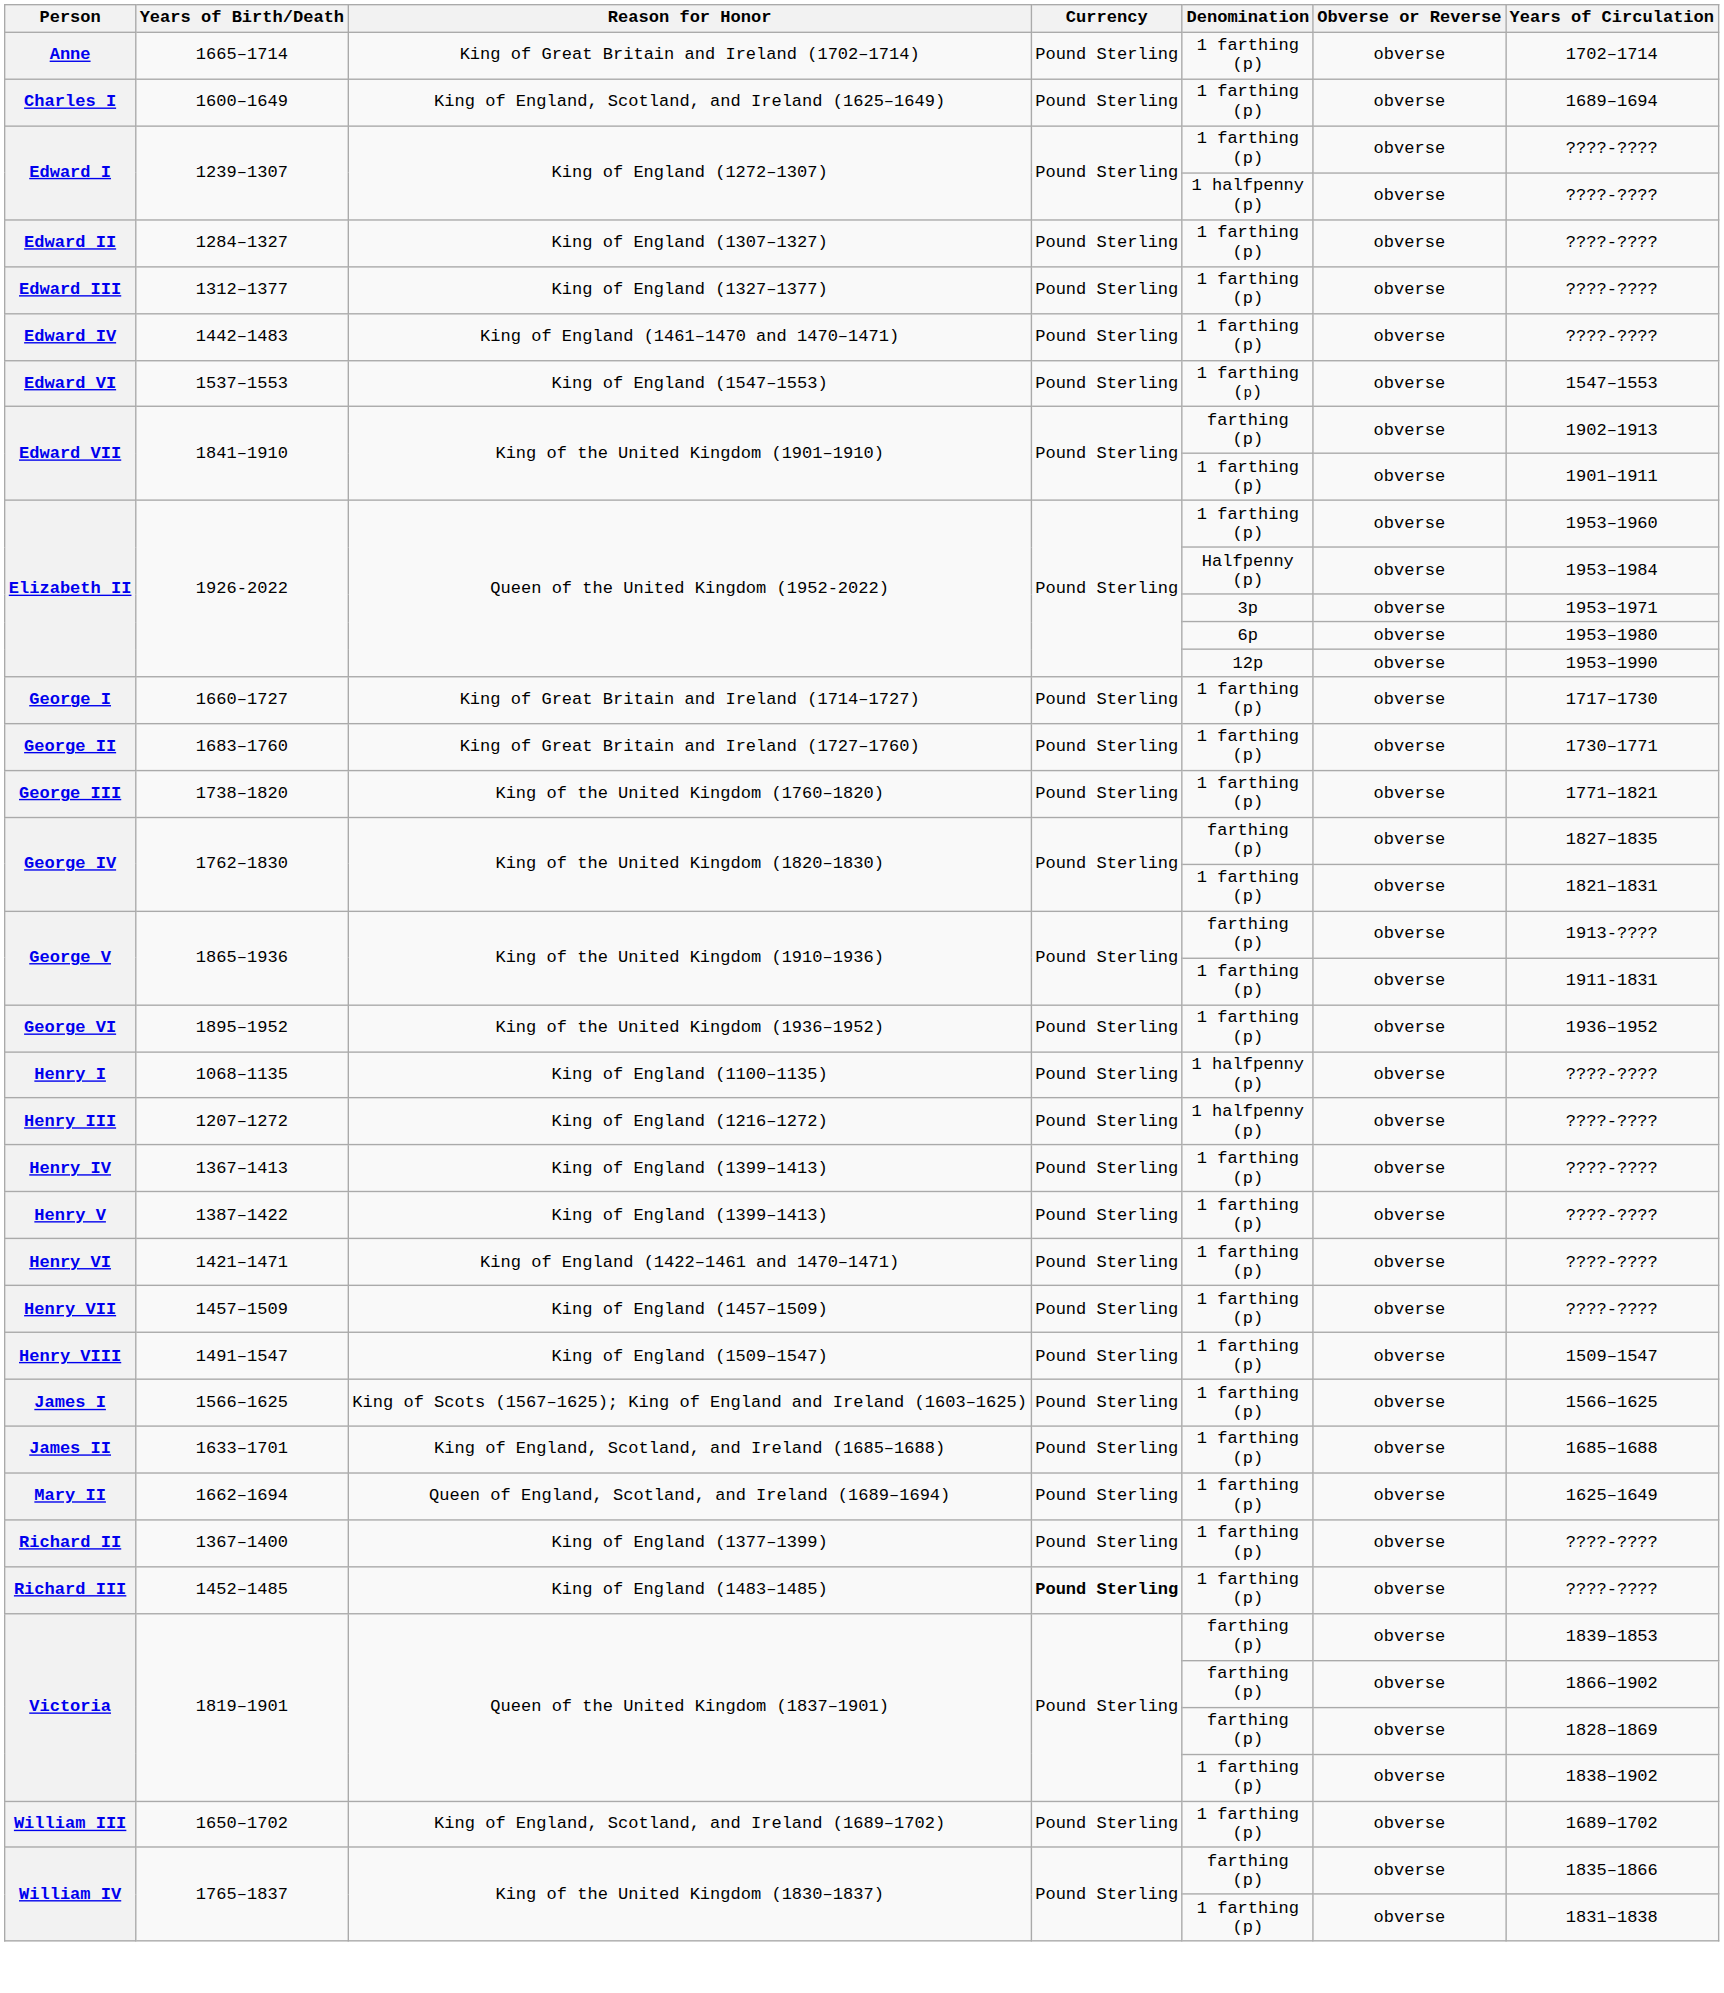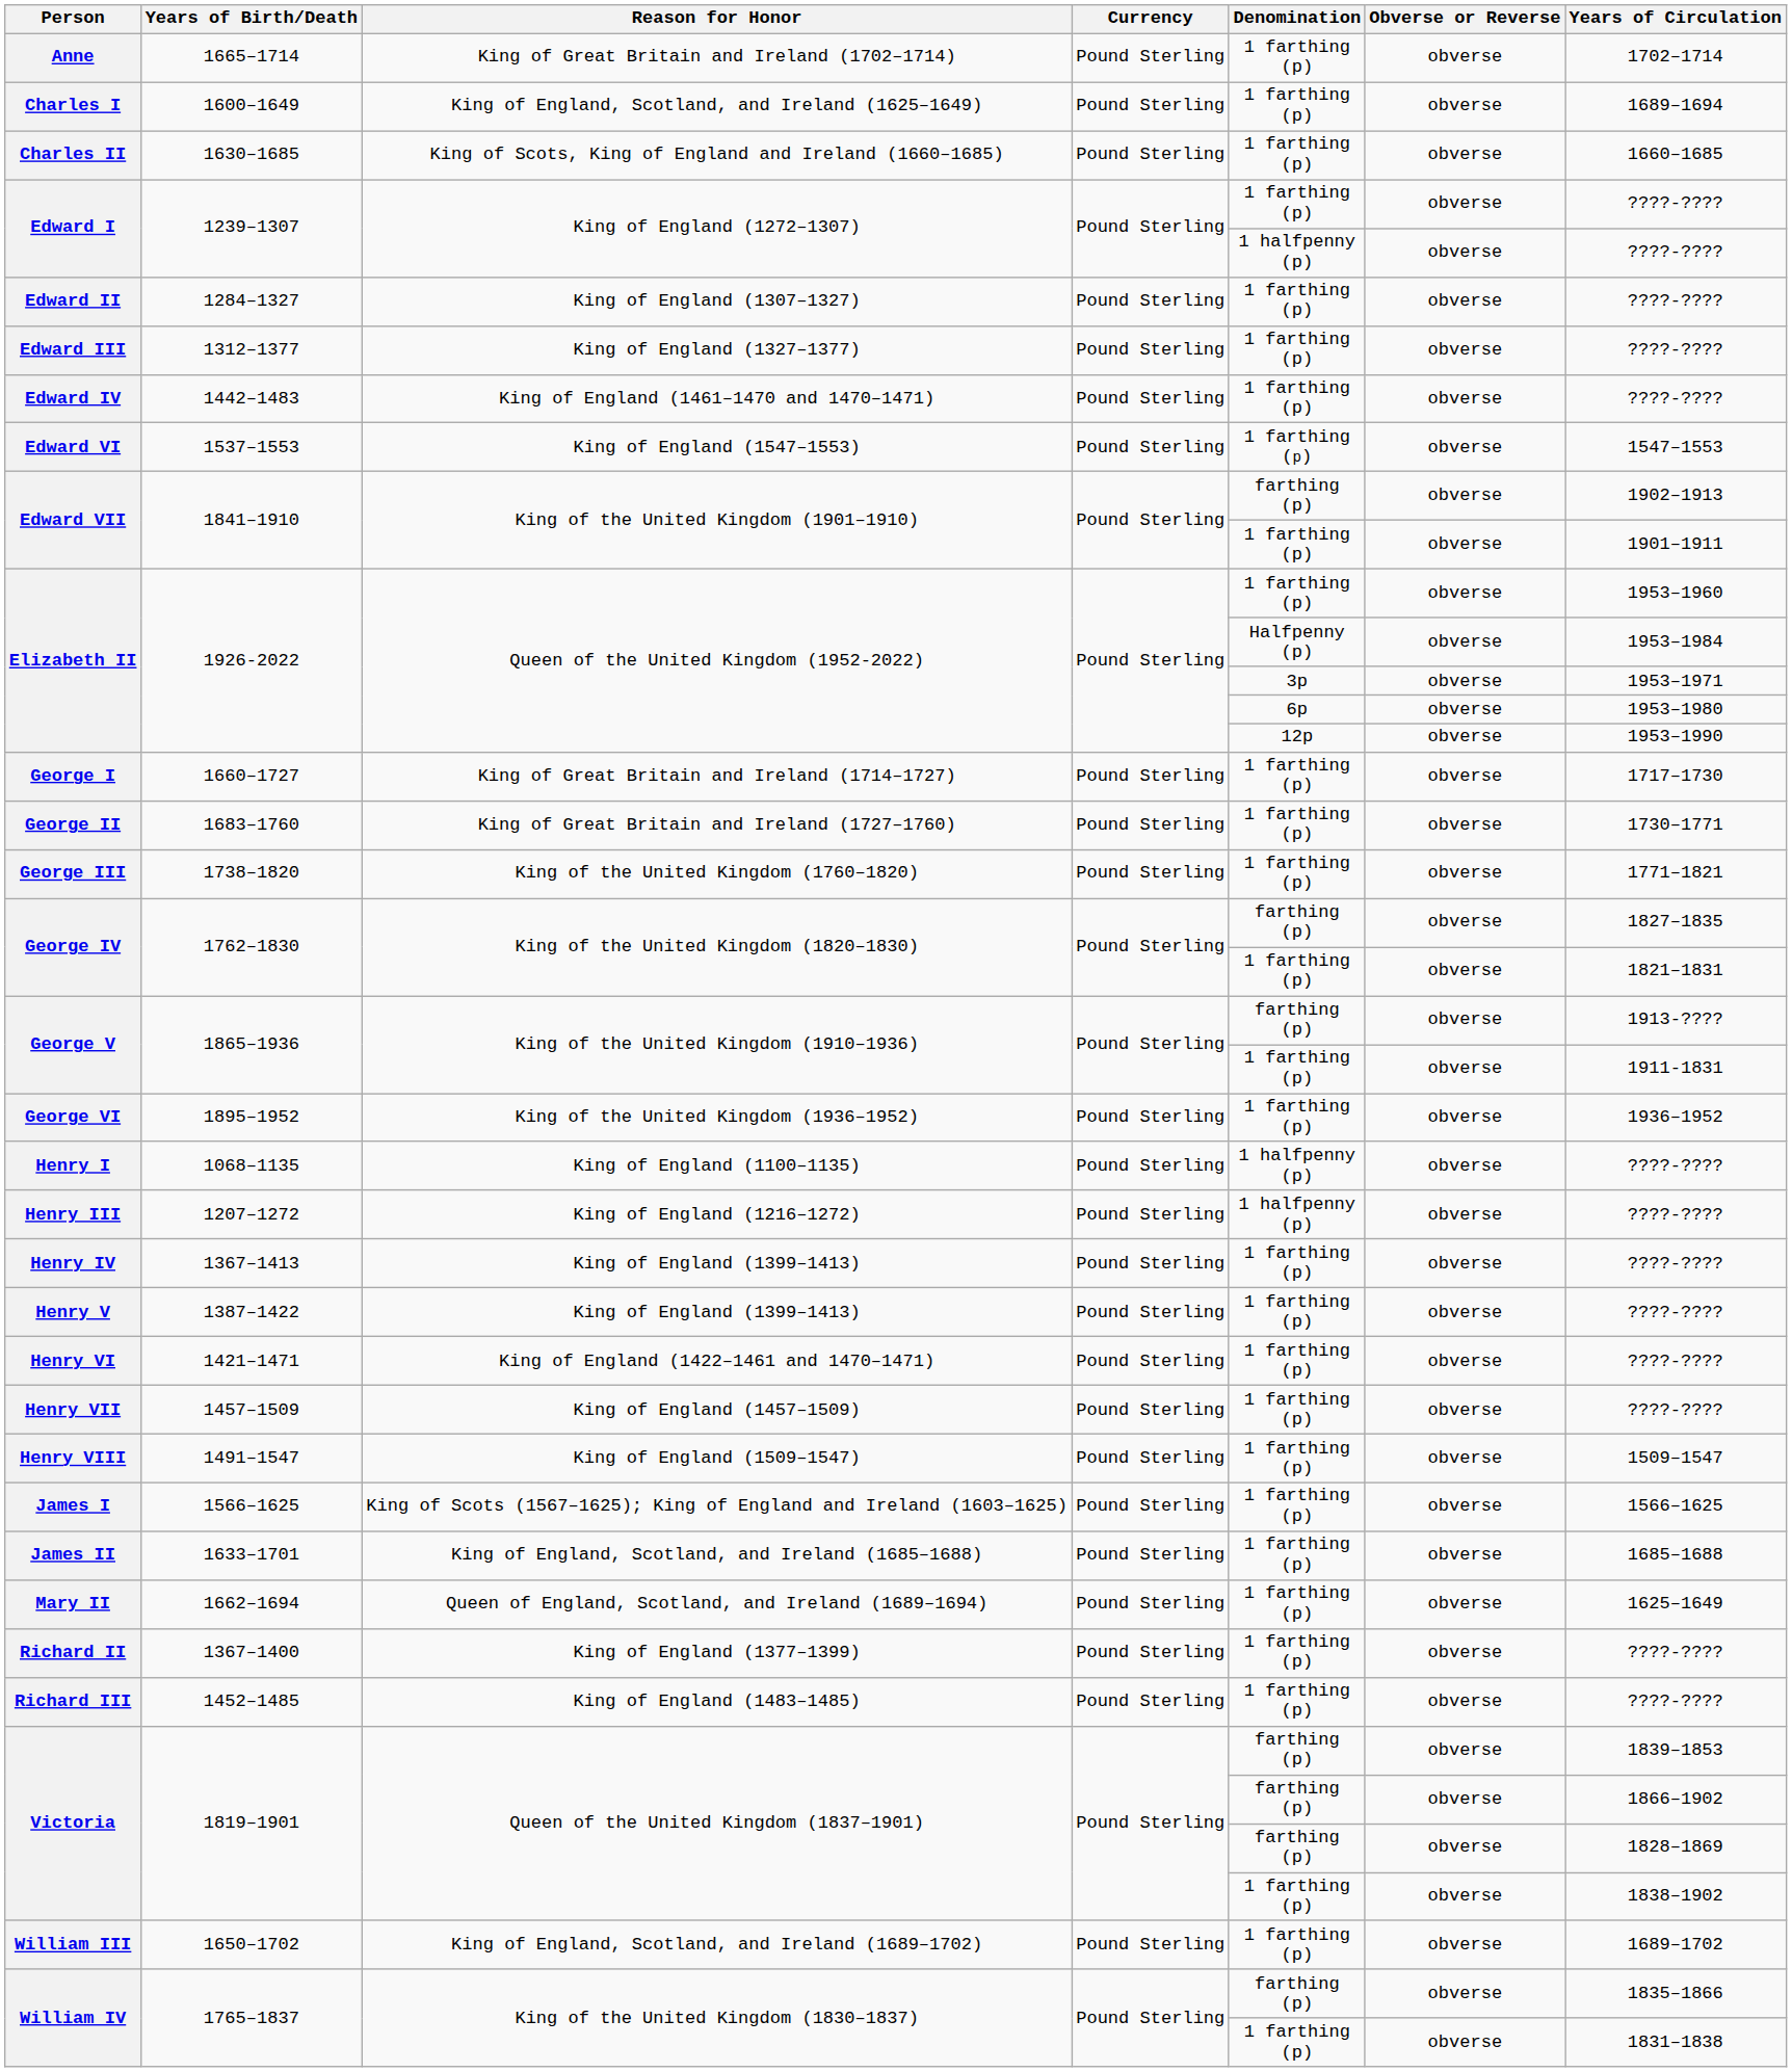+ row: Charles II | 1630–1685 | King of Scots, King of England and Ireland (1660–1685) | Pound Sterling | 1 farthing (p) | obverse | 1660–1685
Richard III | Currency: bold -> normal
